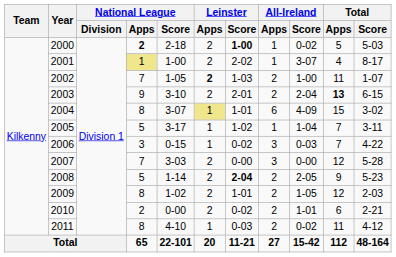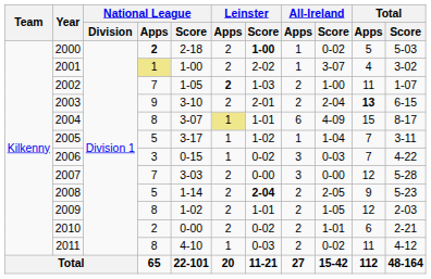2001 | Total / Score: 8-17 -> 3-02
2004 | Total / Score: 3-02 -> 8-17
